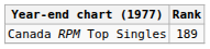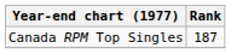Canada RPM Top Singles | Rank: 189 -> 187
